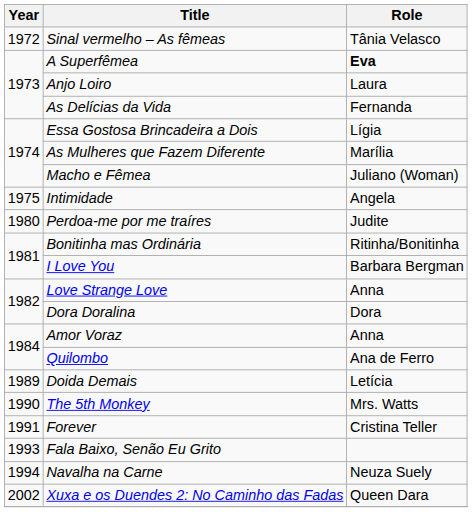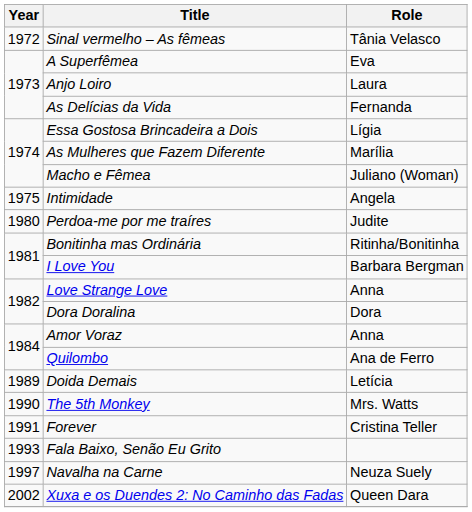A Superfêmea | Role: bold -> normal
Navalha na Carne | Year: 1994 -> 1997
